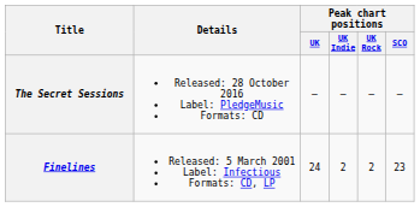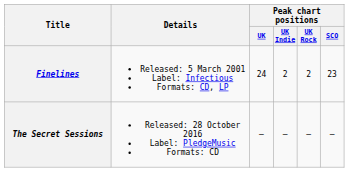rows swapped: Finelines <-> The Secret Sessions
